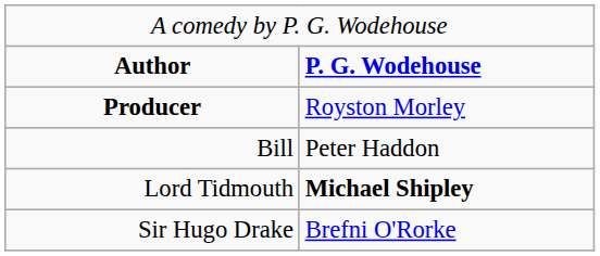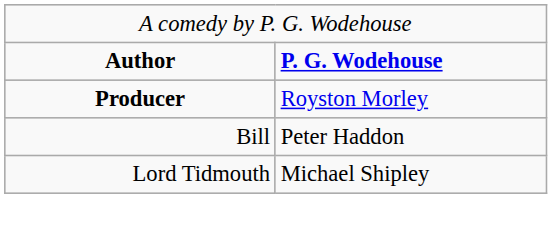Lord Tidmouth | column 2: bold -> normal
- row: Sir Hugo Drake | Brefni O'Rorke
